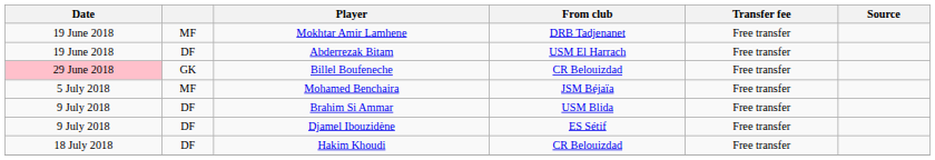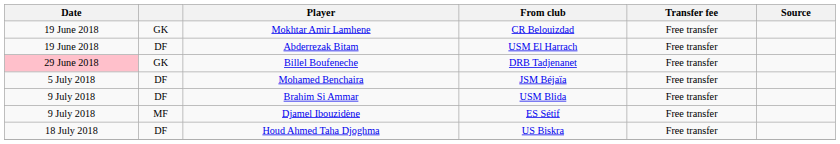Mokhtar Amir Lamhene | column 2: MF -> GK
Mokhtar Amir Lamhene | From club: DRB Tadjenanet -> CR Belouizdad
Billel Boufeneche | From club: CR Belouizdad -> DRB Tadjenanet
Mohamed Benchaira | column 2: MF -> DF
Djamel Ibouzidène | column 2: DF -> MF
- row: 18 July 2018 | DF | Hakim Khoudi | CR Belouizdad | Free transfer
+ row: 18 July 2018 | DF | Houd Ahmed Taha Djoghma | US Biskra | Free transfer
